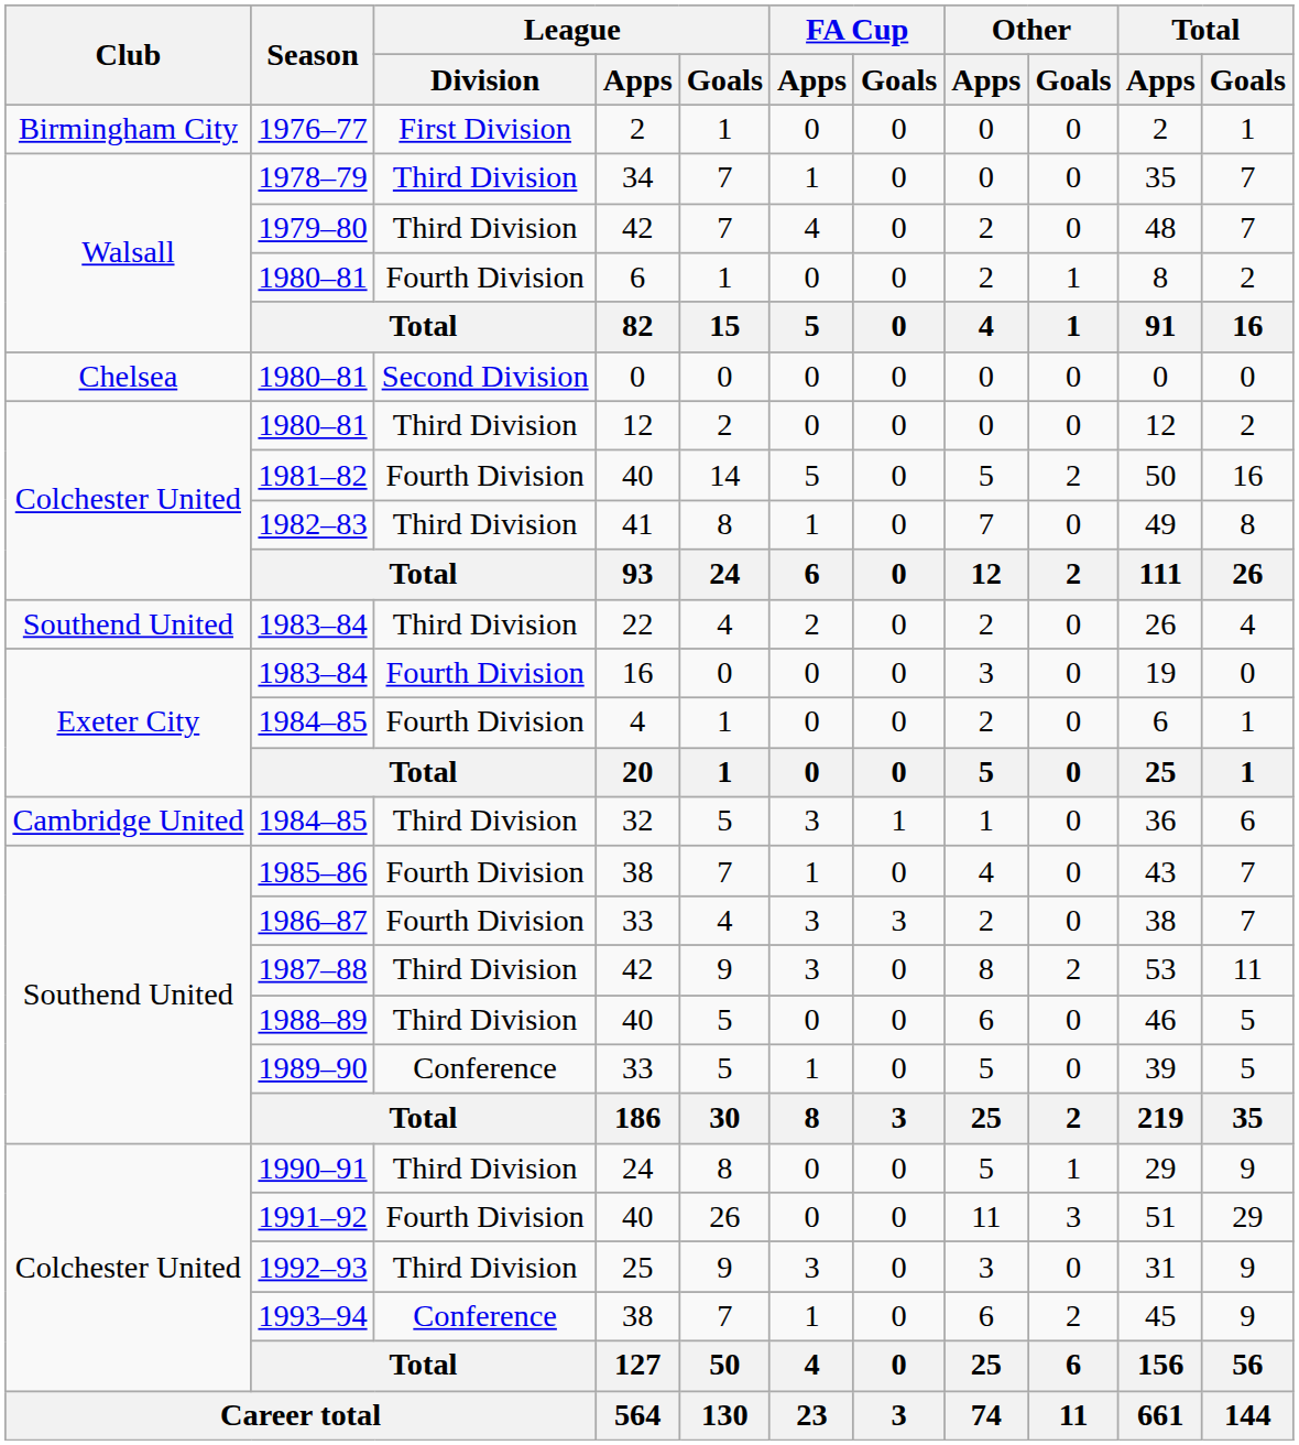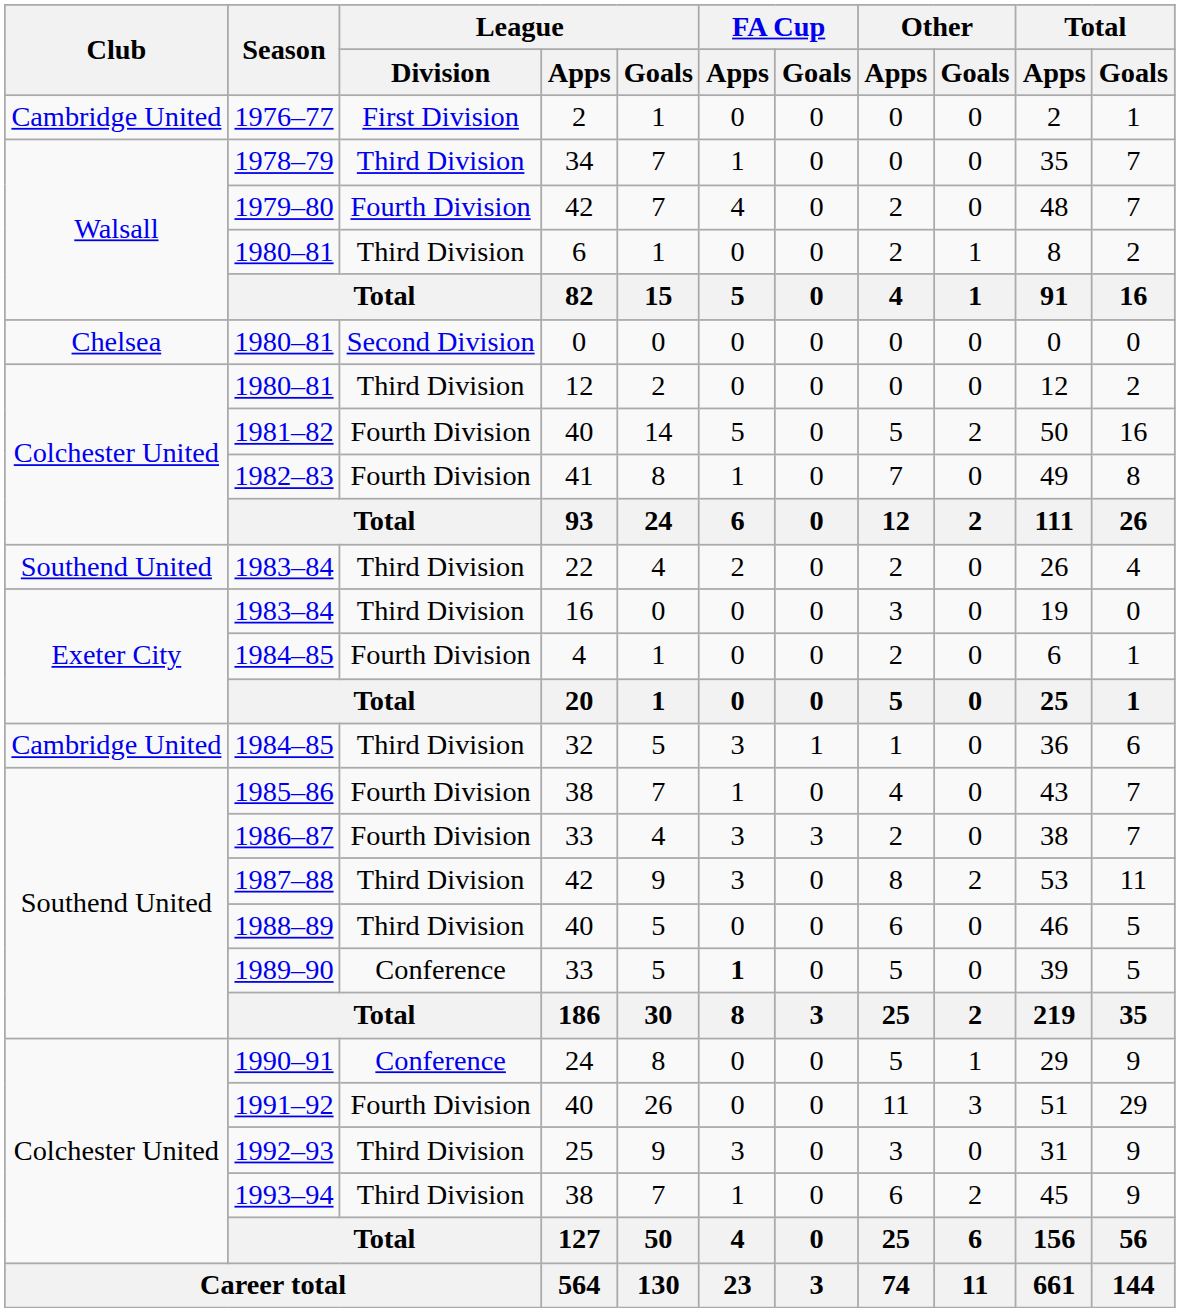1976–77 | Club: Birmingham City -> Cambridge United
1979–80 | League / Division: Third Division -> Fourth Division
1980–81 / 6 | League / Division: Fourth Division -> Third Division
1982–83 | League / Division: Third Division -> Fourth Division
1983–84 / 16 | League / Division: Fourth Division -> Third Division
1989–90 | FA Cup / Apps: normal -> bold
1990–91 | League / Division: Third Division -> Conference
1993–94 | League / Division: Conference -> Third Division
